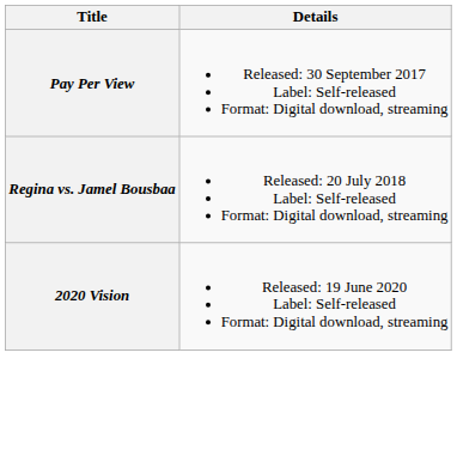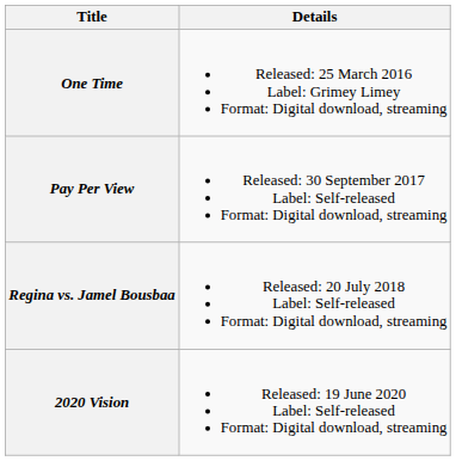+ row: One Time | Released: 25 March 2016 Label: Grimey Limey Format: Digital download, streaming
